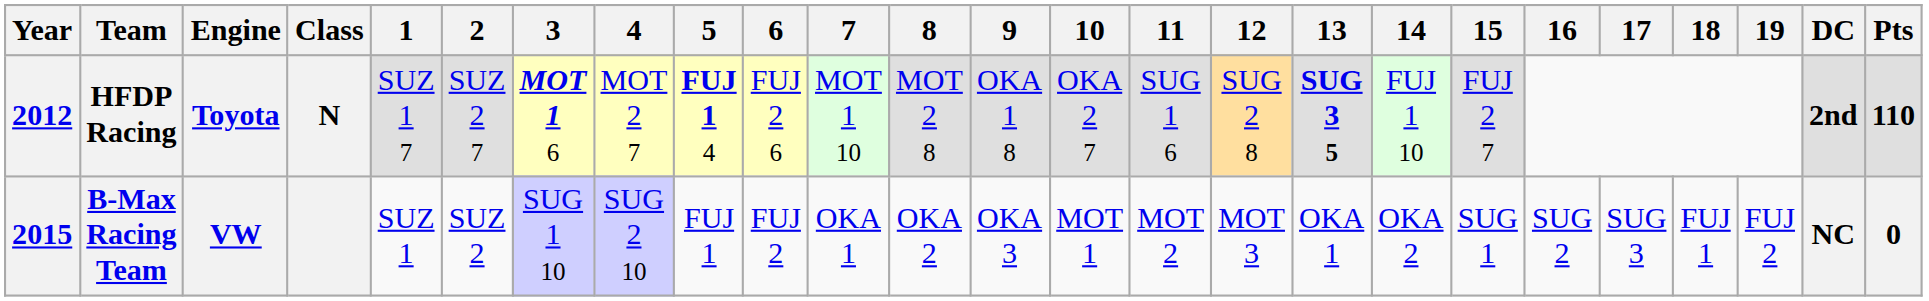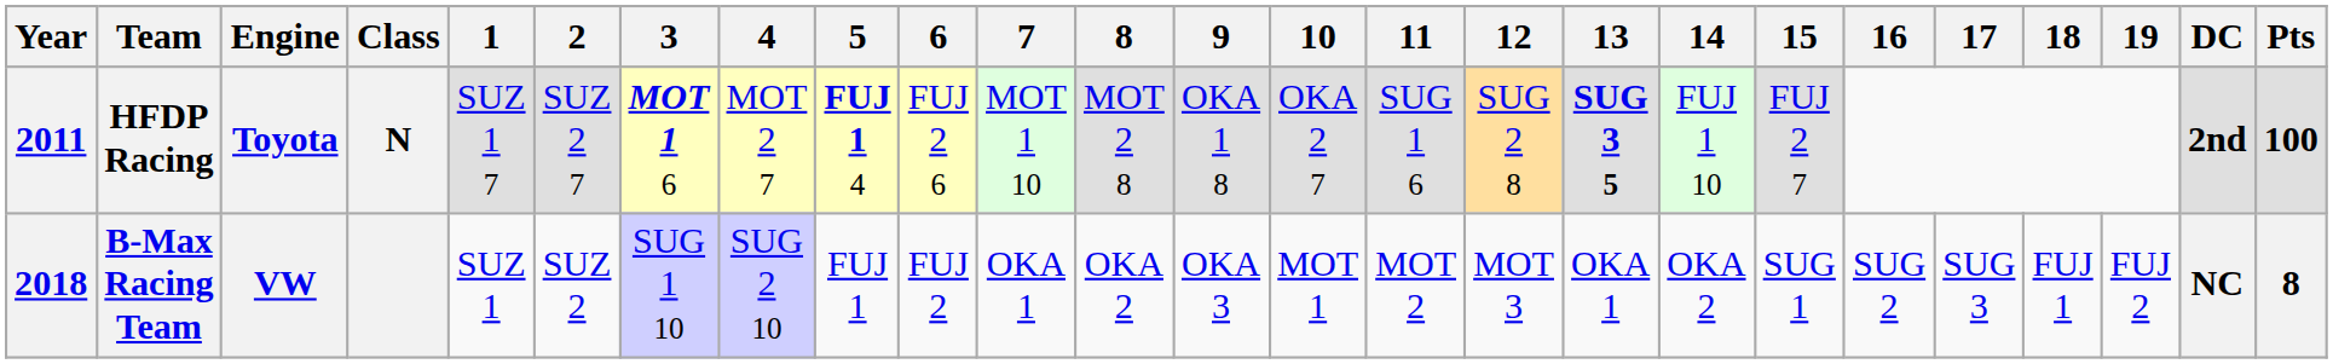HFDP Racing | Year: 2012 -> 2011
HFDP Racing | Pts: 110 -> 100
B-Max Racing Team | Year: 2015 -> 2018
B-Max Racing Team | Pts: 0 -> 8
